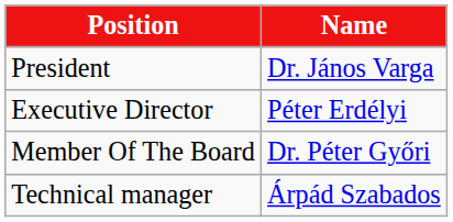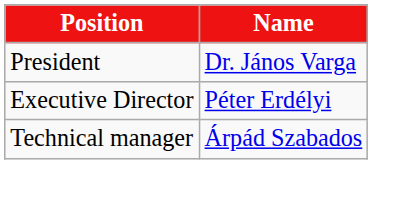- row: Member Of The Board | Dr. Péter Győri
